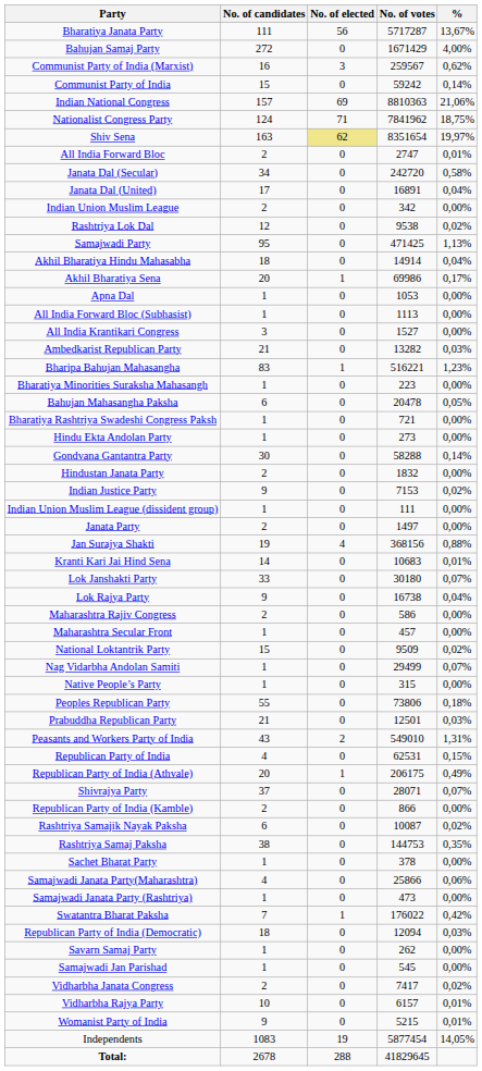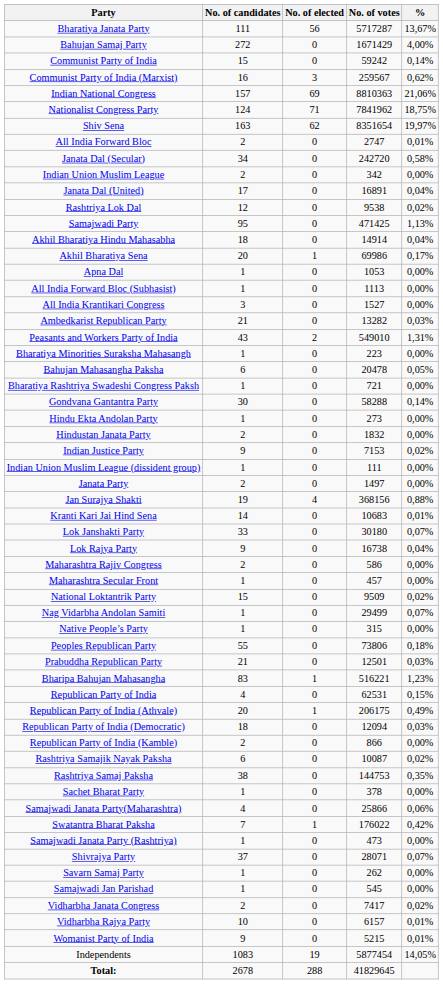rows swapped: Communist Party of India <-> Communist Party of India (Marxist)
Shiv Sena | No. of elected: khaki background -> no background
rows swapped: Janata Dal (United) <-> Indian Union Muslim League
rows swapped: Bharipa Bahujan Mahasangha <-> Peasants and Workers Party of India
rows swapped: Gondvana Gantantra Party <-> Hindu Ekta Andolan Party
rows swapped: Republican Party of India (Democratic) <-> Shivrajya Party
rows swapped: Samajwadi Janata Party (Rashtriya) <-> Swatantra Bharat Paksha
